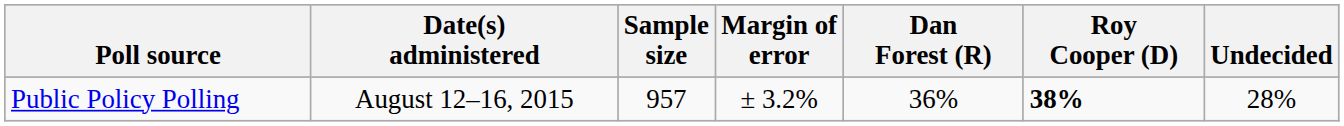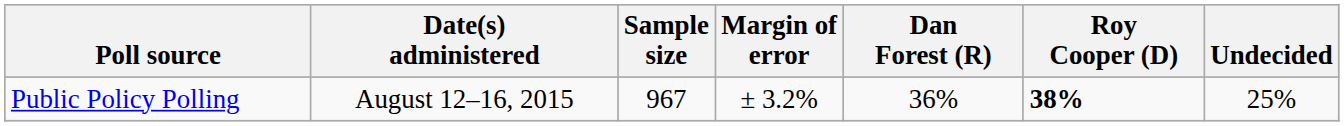Public Policy Polling | Sample size: 957 -> 967
Public Policy Polling | Undecided: 28% -> 25%
